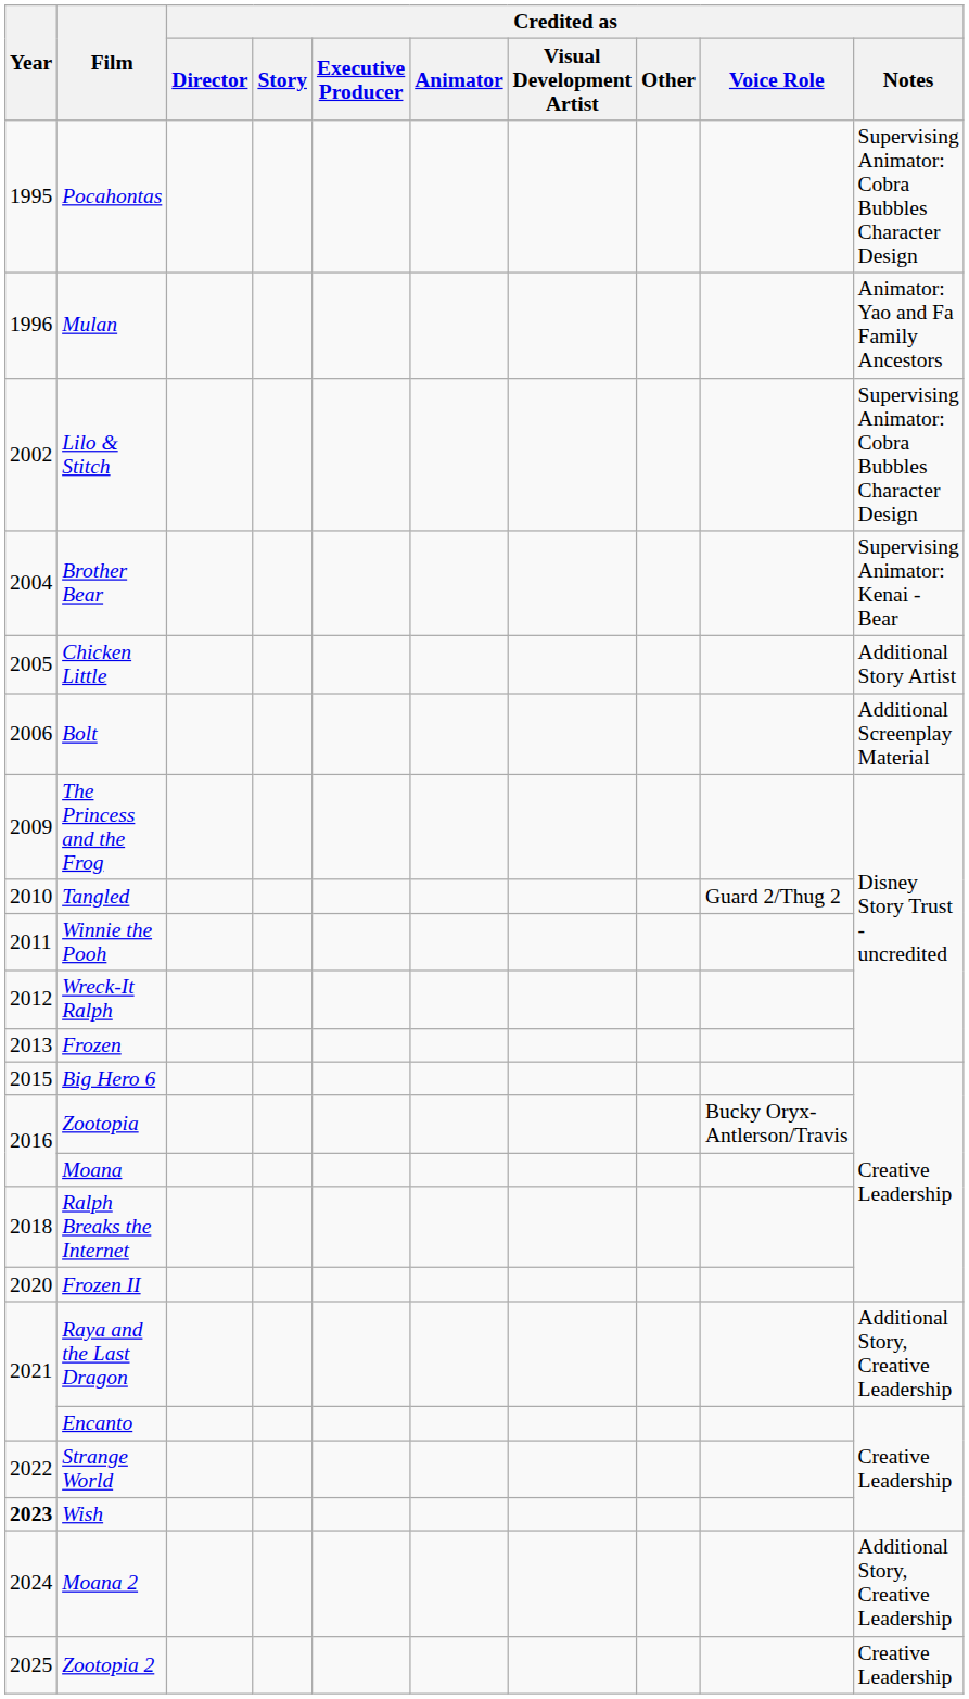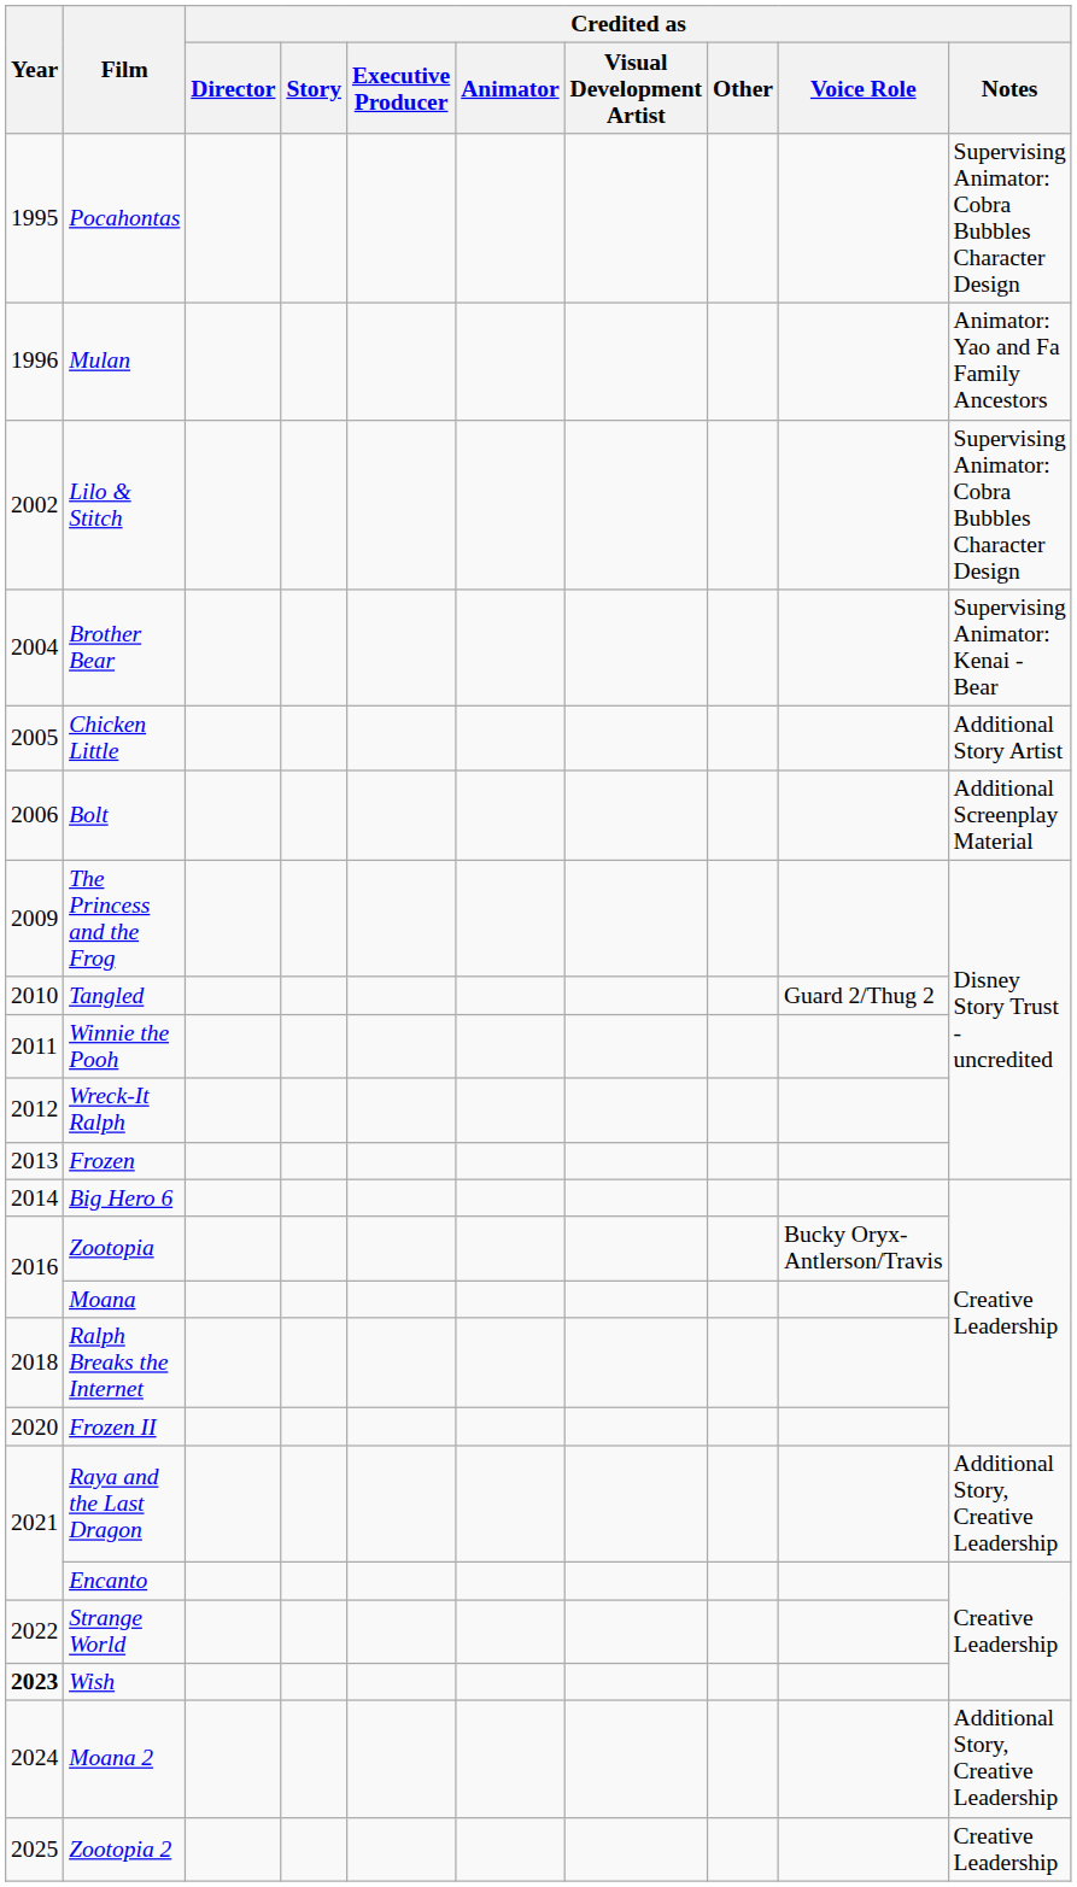Big Hero 6 | Year: 2015 -> 2014
